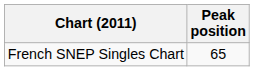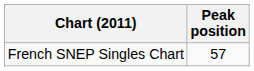French SNEP Singles Chart | Peak position: 65 -> 57
